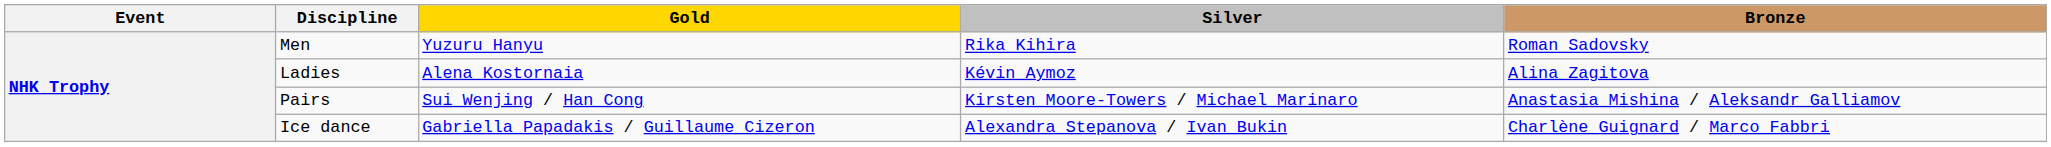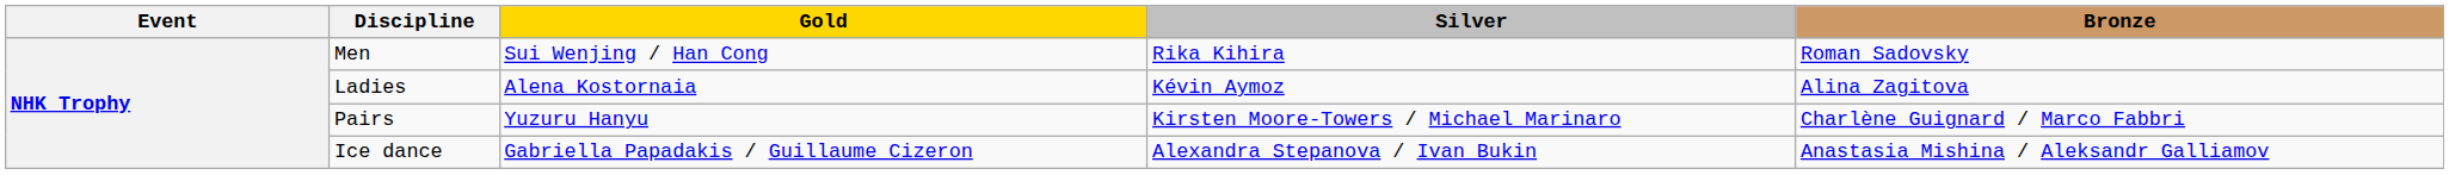Men | Gold: Yuzuru Hanyu -> Sui Wenjing / Han Cong
Pairs | Gold: Sui Wenjing / Han Cong -> Yuzuru Hanyu
Pairs | Bronze: Anastasia Mishina / Aleksandr Galliamov -> Charlène Guignard / Marco Fabbri
Ice dance | Bronze: Charlène Guignard / Marco Fabbri -> Anastasia Mishina / Aleksandr Galliamov
